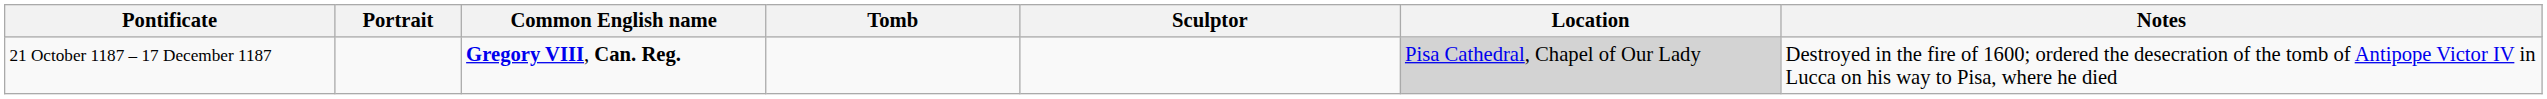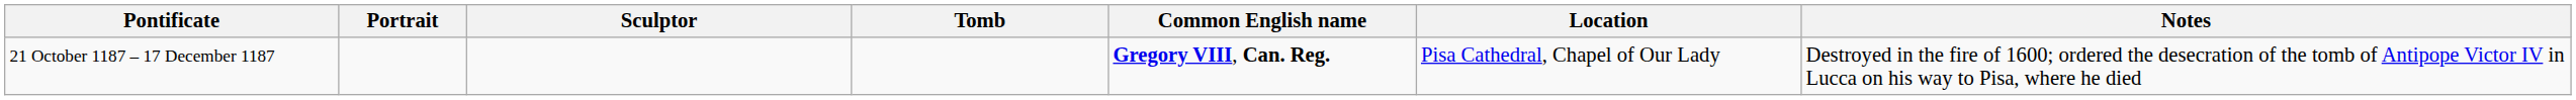columns swapped: Common English name <-> Sculptor
21 October 1187 – 17 December 1187 | Location: lightgrey background -> no background
